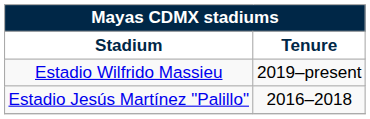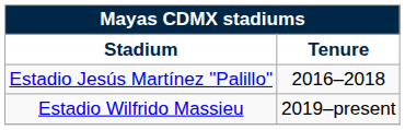rows swapped: Estadio Jesús Martínez "Palillo" <-> Estadio Wilfrido Massieu
